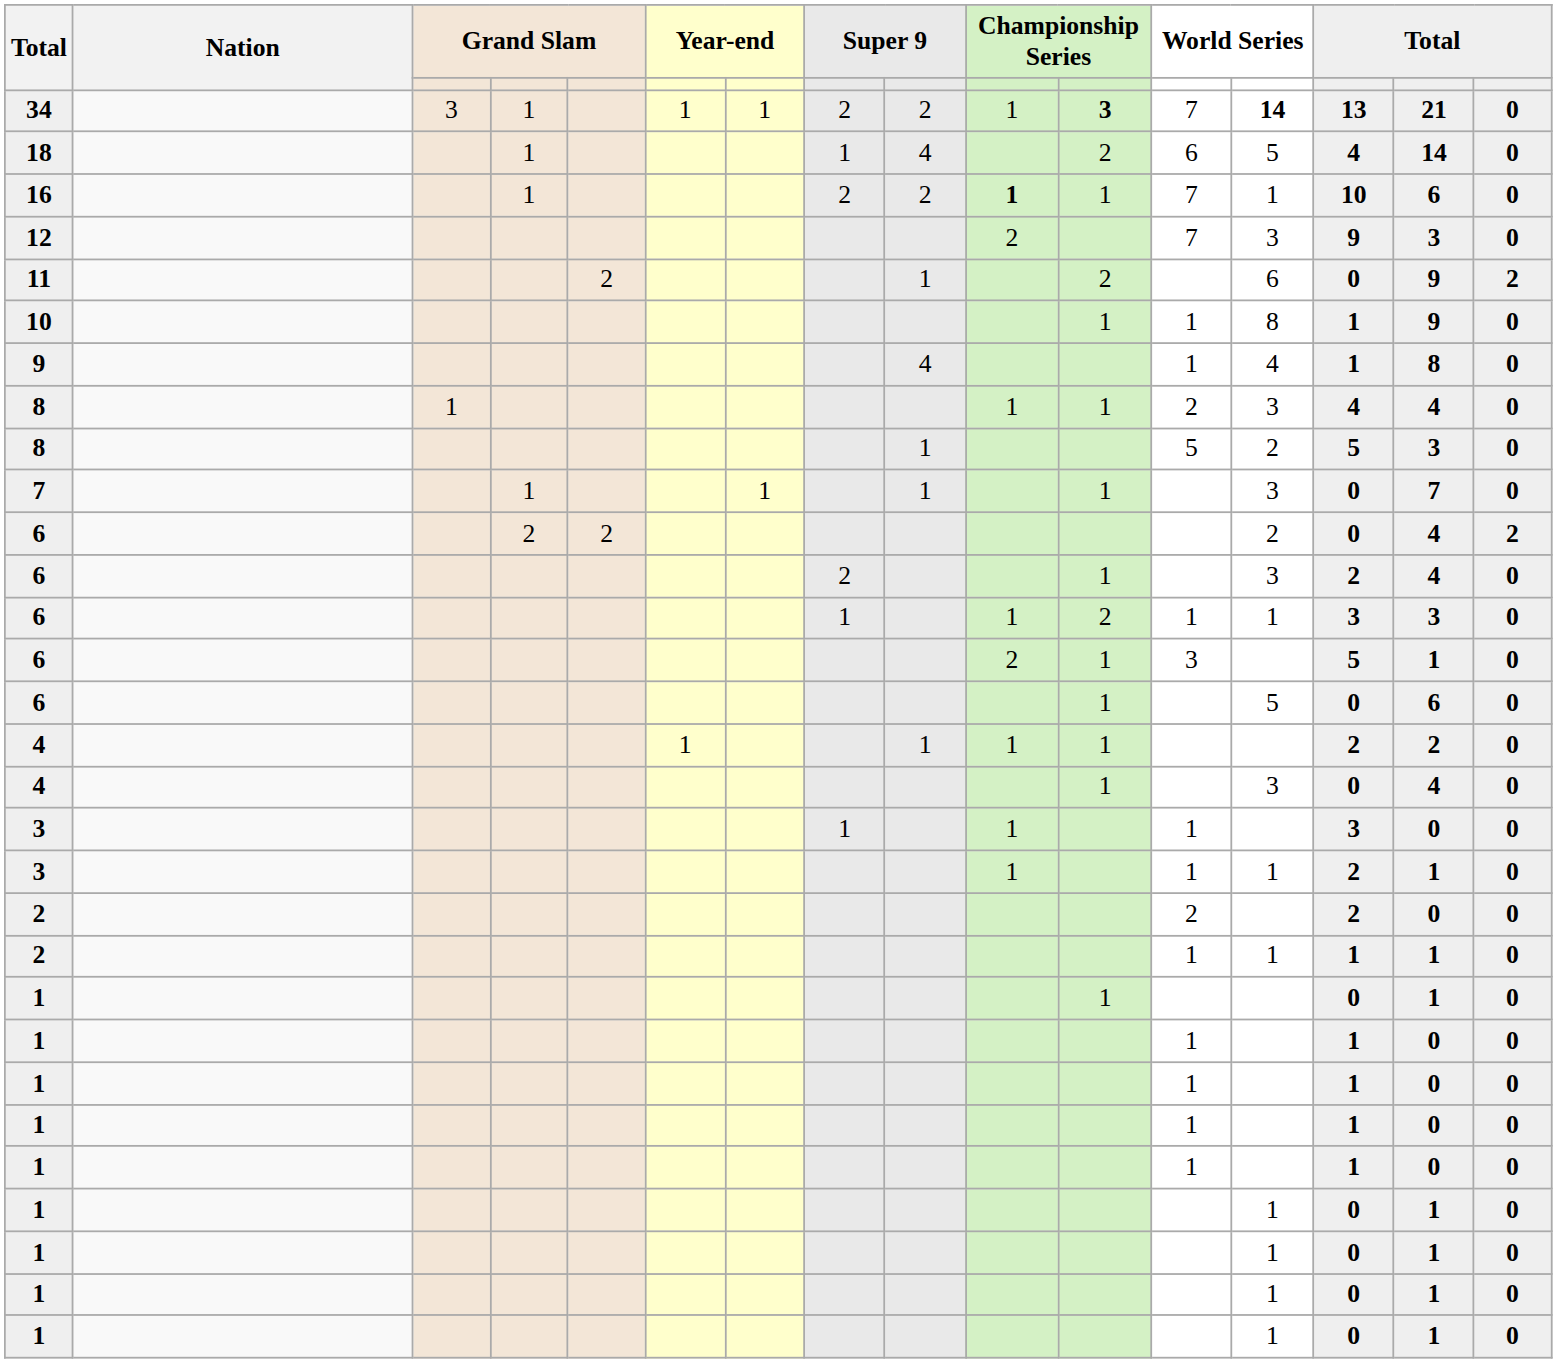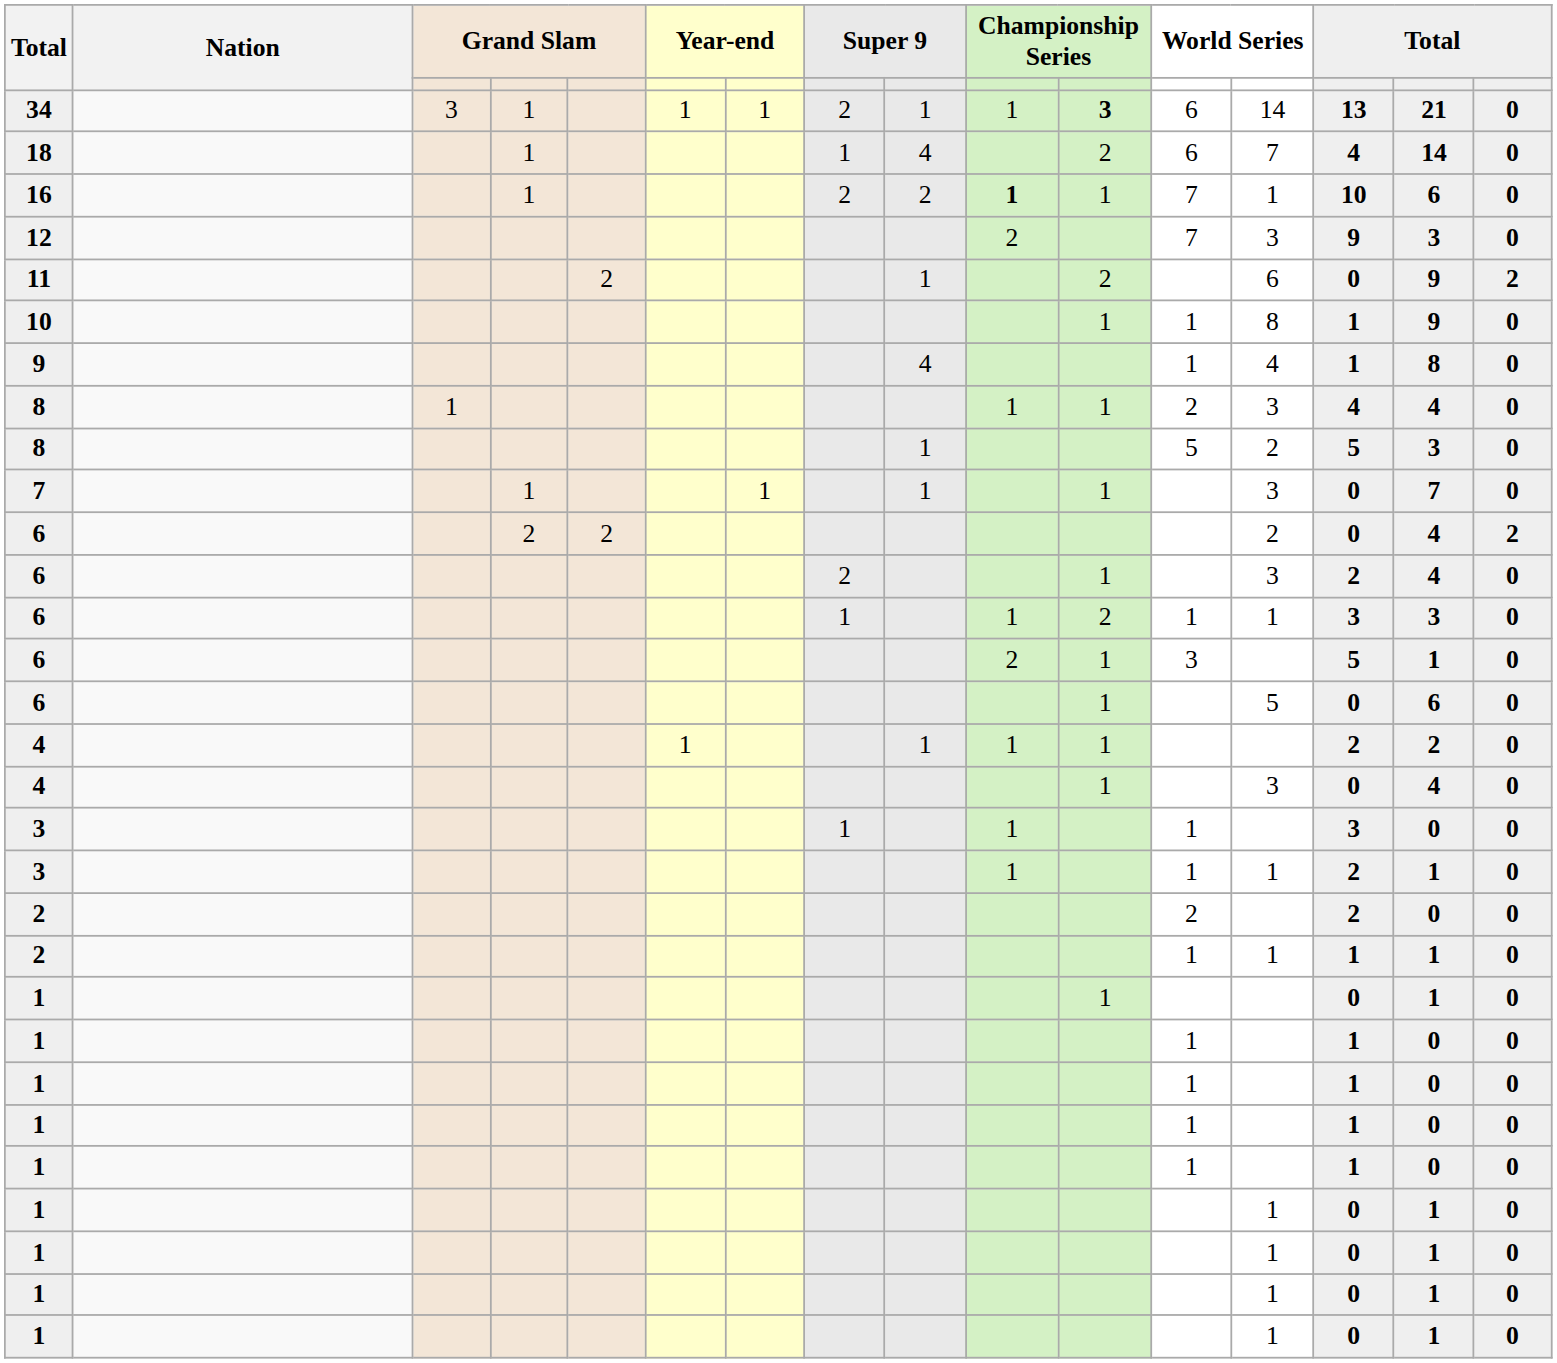34 | column 9: 2 -> 1
34 | column 12: 7 -> 6
34 | column 13: bold -> normal
18 | column 13: 5 -> 7
